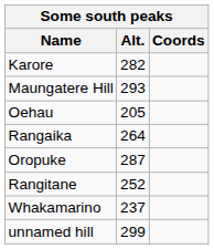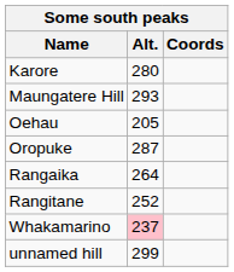Karore | Alt.: 282 -> 280
rows swapped: Oropuke <-> Rangaika
Whakamarino | Alt.: no background -> pink background
